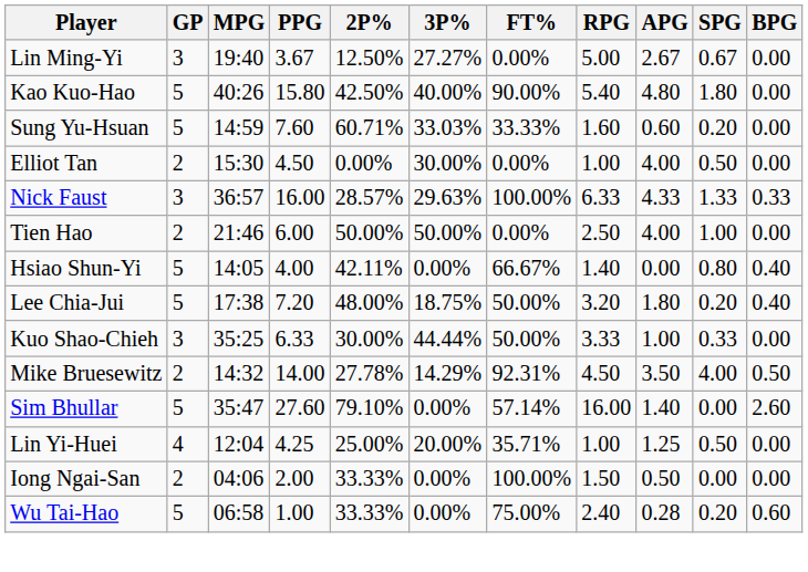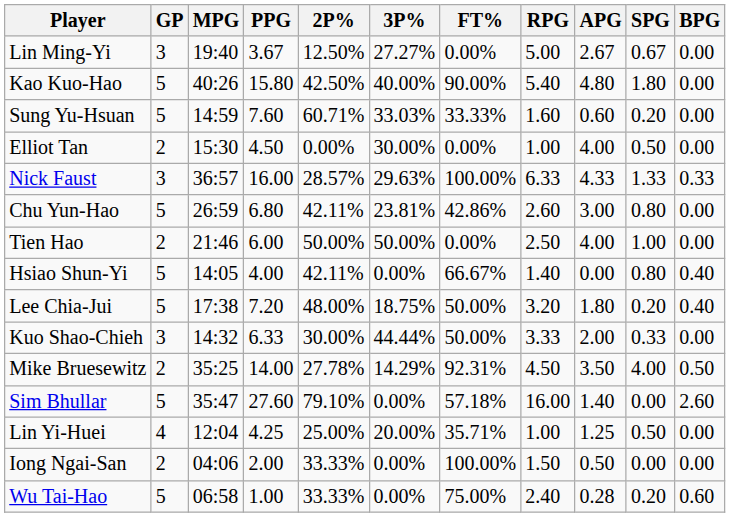+ row: Chu Yun-Hao | 5 | 26:59 | 6.80 | 42.11% | 23.81% | 42.86% | 2.60 | 3.00 | 0.80 | 0.00
Kuo Shao-Chieh | MPG: 35:25 -> 14:32
Kuo Shao-Chieh | APG: 1.00 -> 2.00
Mike Bruesewitz | MPG: 14:32 -> 35:25
Sim Bhullar | FT%: 57.14% -> 57.18%
